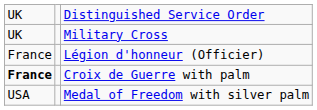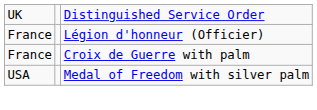- row: UK | Military Cross
Croix de Guerre with palm | column 1: bold -> normal
